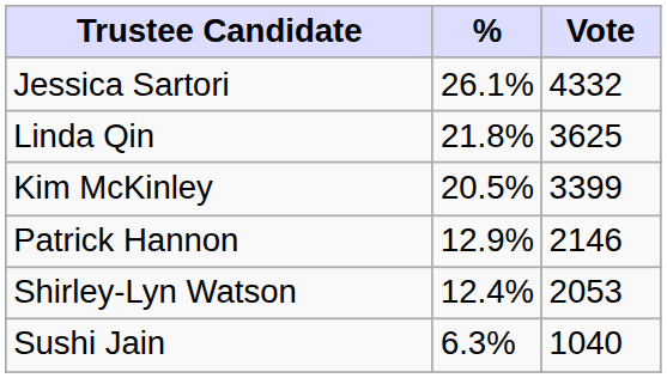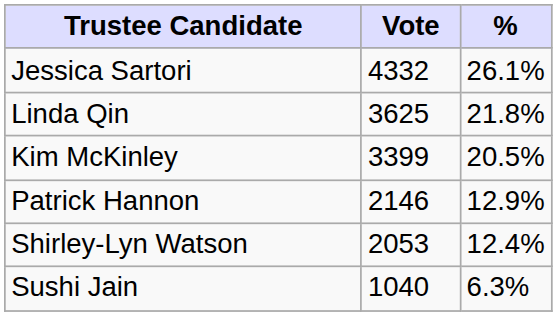columns swapped: Vote <-> %
